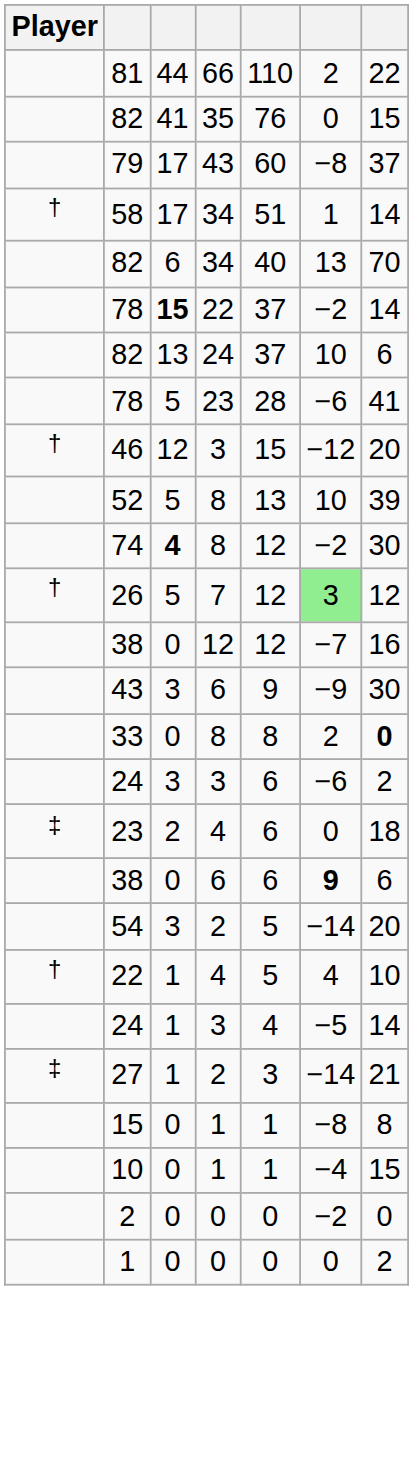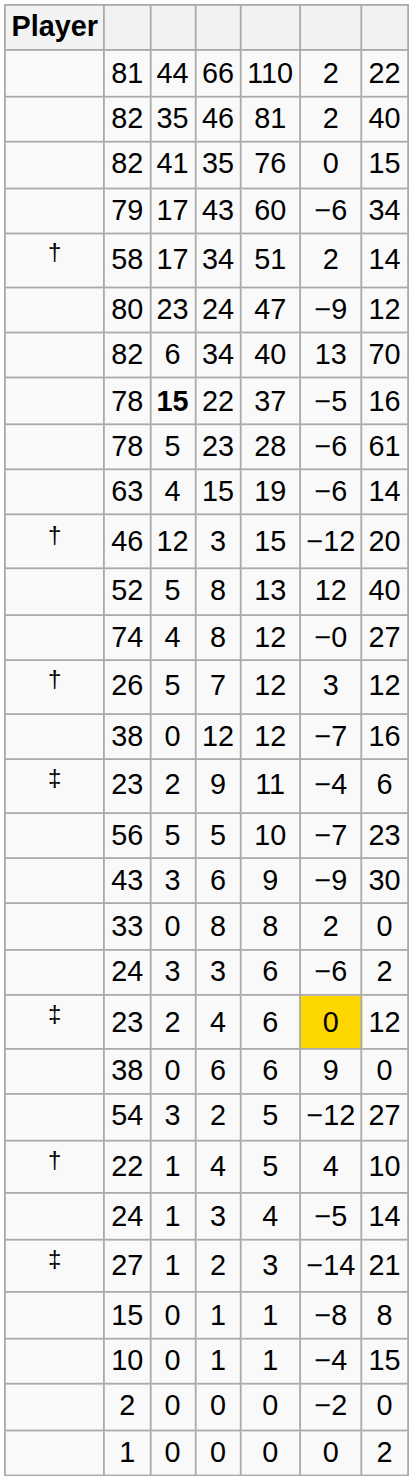+ row: 82 | 35 | 46 | 81 | 2 | 40
79 | column 6: −8 -> −6
79 | column 7: 37 -> 34
58 | column 6: 1 -> 2
+ row: 80 | 23 | 24 | 47 | −9 | 12
78 / 22 | column 6: −2 -> −5
78 / 22 | column 7: 14 -> 16
- row: 82 | 13 | 24 | 37 | 10 | 6
78 / 23 | column 7: 41 -> 61
+ row: 63 | 4 | 15 | 19 | −6 | 14
52 | column 6: 10 -> 12
52 | column 7: 39 -> 40
74 | column 3: bold -> normal
74 | column 6: −2 -> −0
74 | column 7: 30 -> 27
26 | column 6: lightgreen background -> no background
+ row: ‡ | 23 | 2 | 9 | 11 | −4 | 6
+ row: 56 | 5 | 5 | 10 | −7 | 23
33 | column 7: bold -> normal
23 / 4 | column 6: no background -> gold background
23 / 4 | column 7: 18 -> 12
38 / 6 | column 6: bold -> normal
38 / 6 | column 7: 6 -> 0
54 | column 6: −14 -> −12
54 | column 7: 20 -> 27
